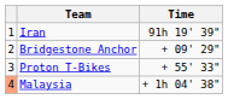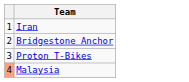- column: Time | 91h 19' 39" | + 09' 29" | + 55' 33" | + 1h 04' 38"
